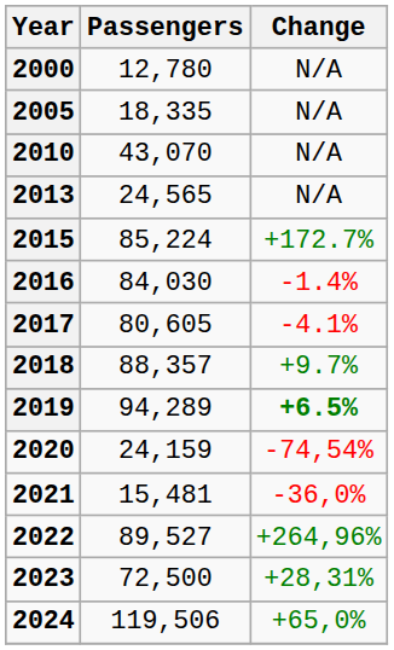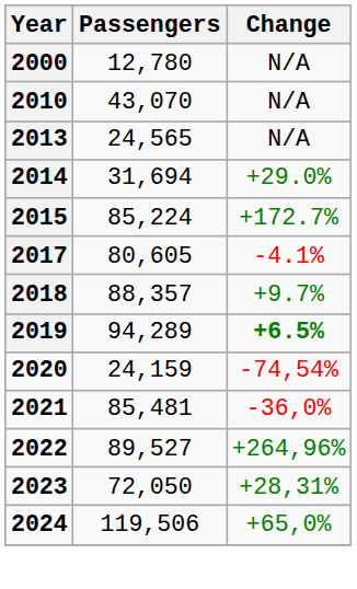- row: 2005 | 18,335 | N/A
+ row: 2014 | 31,694 | +29.0%
- row: 2016 | 84,030 | -1.4%
2021 | Passengers: 15,481 -> 85,481
2023 | Passengers: 72,500 -> 72,050
